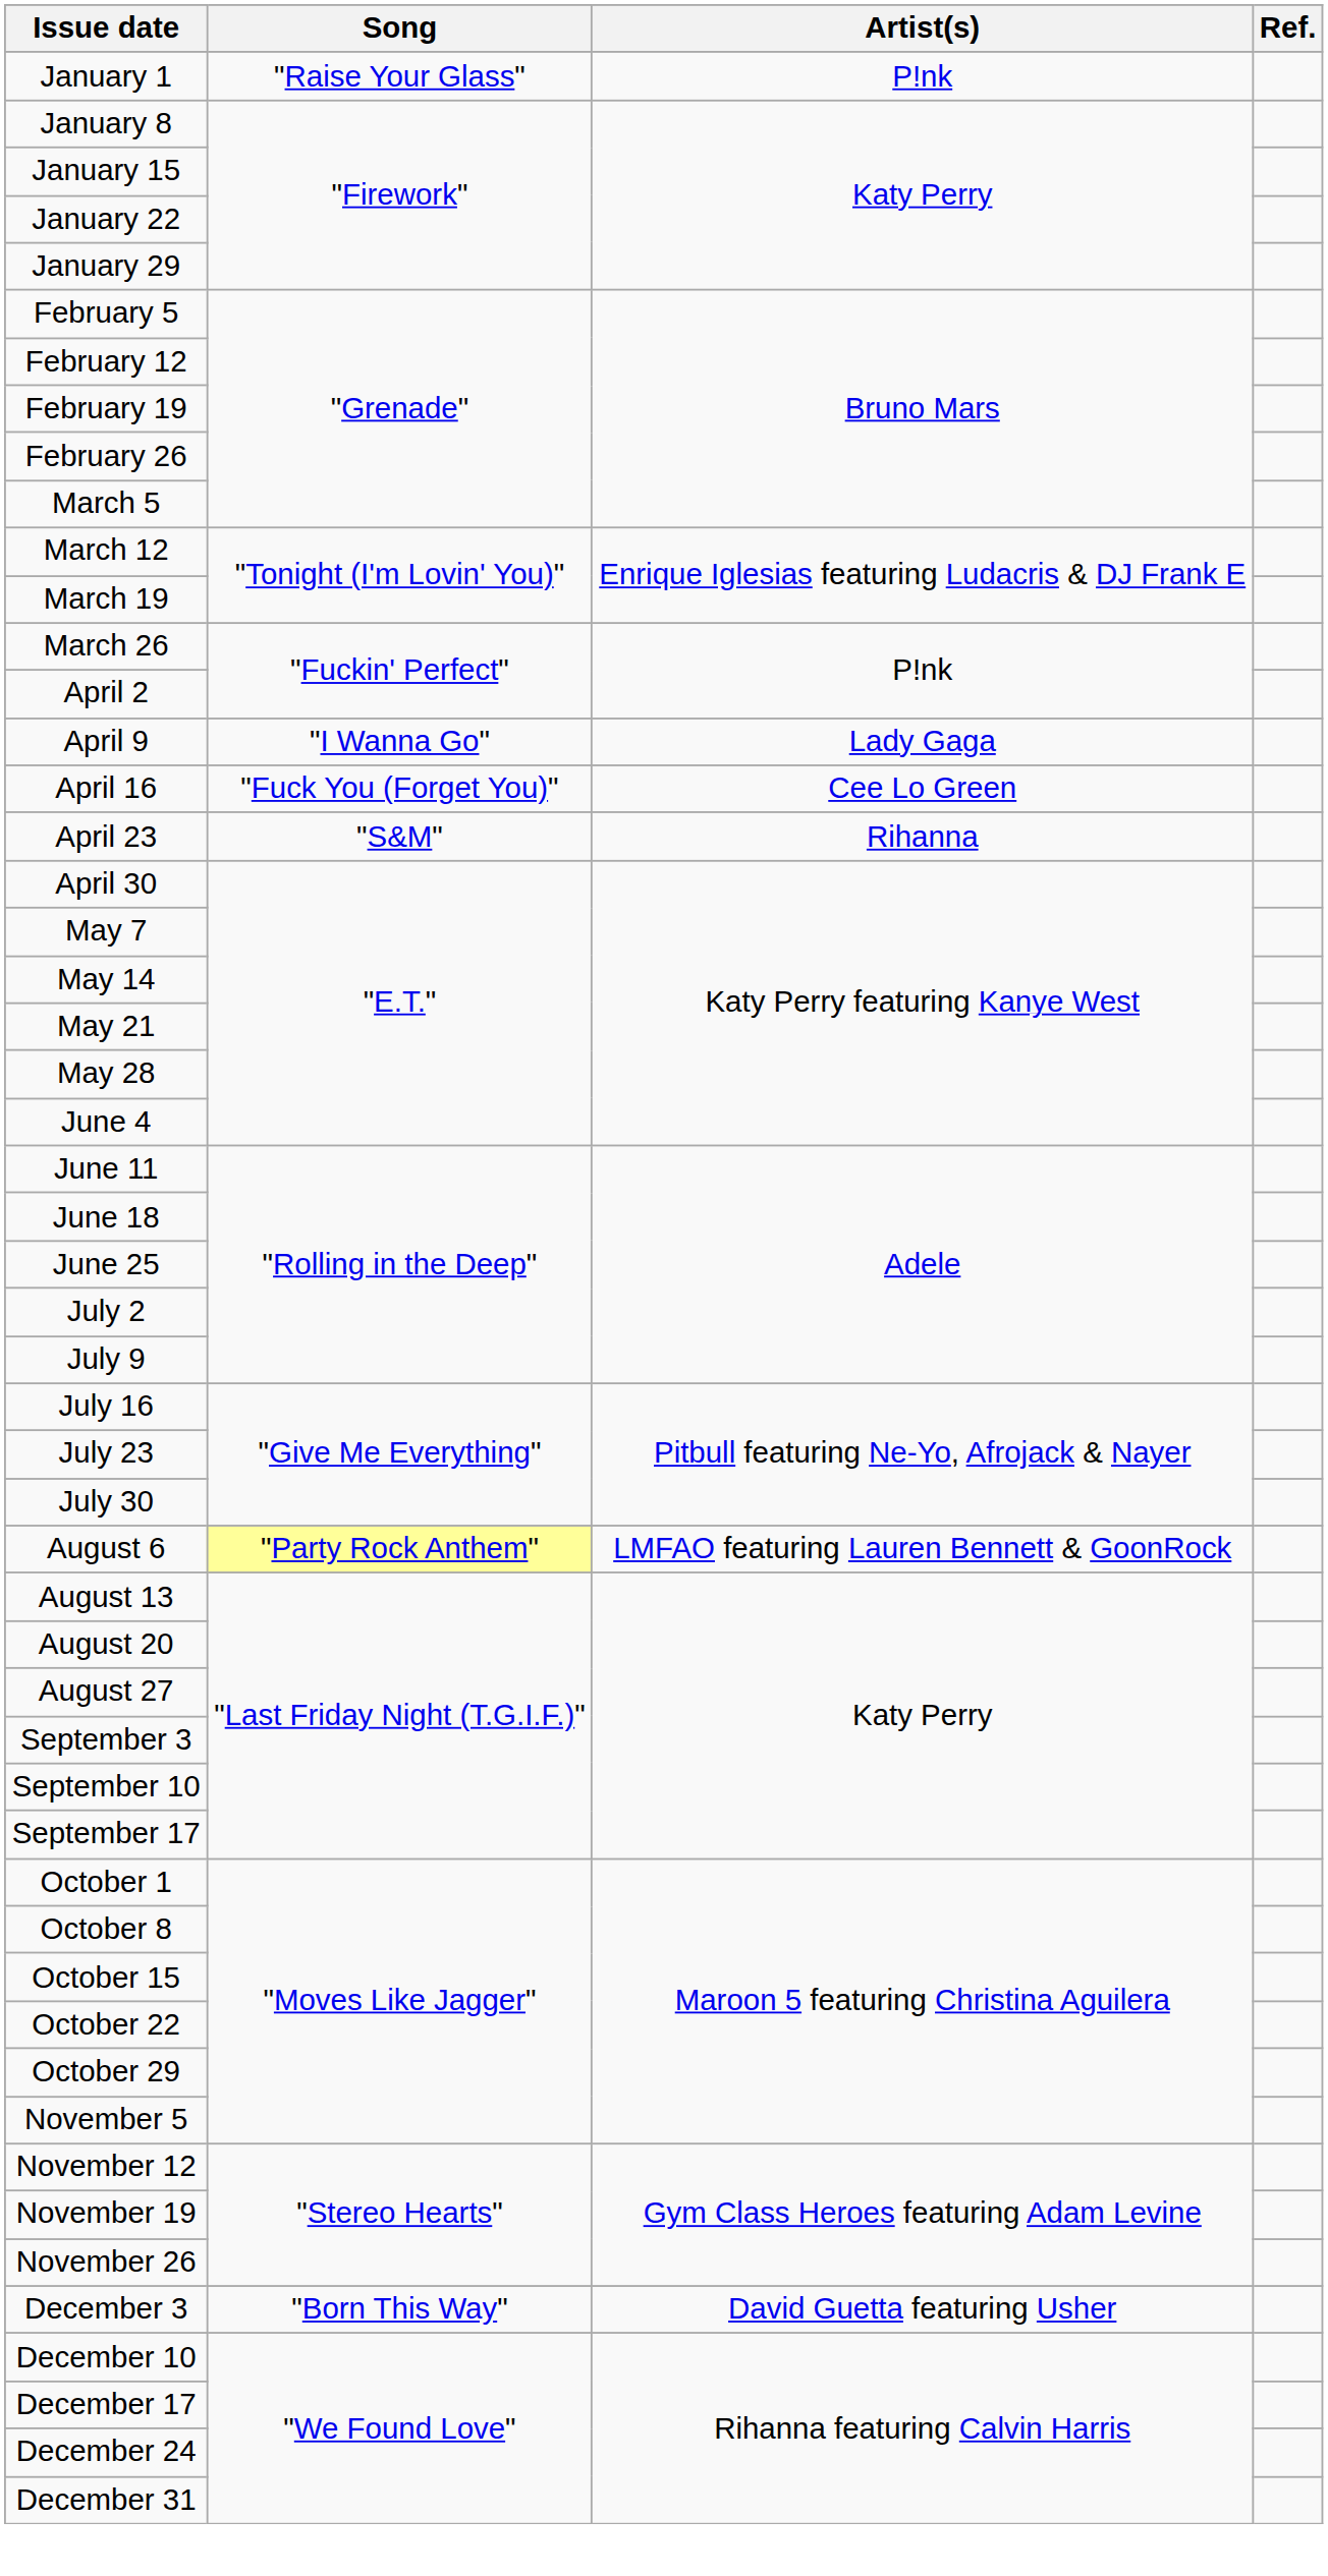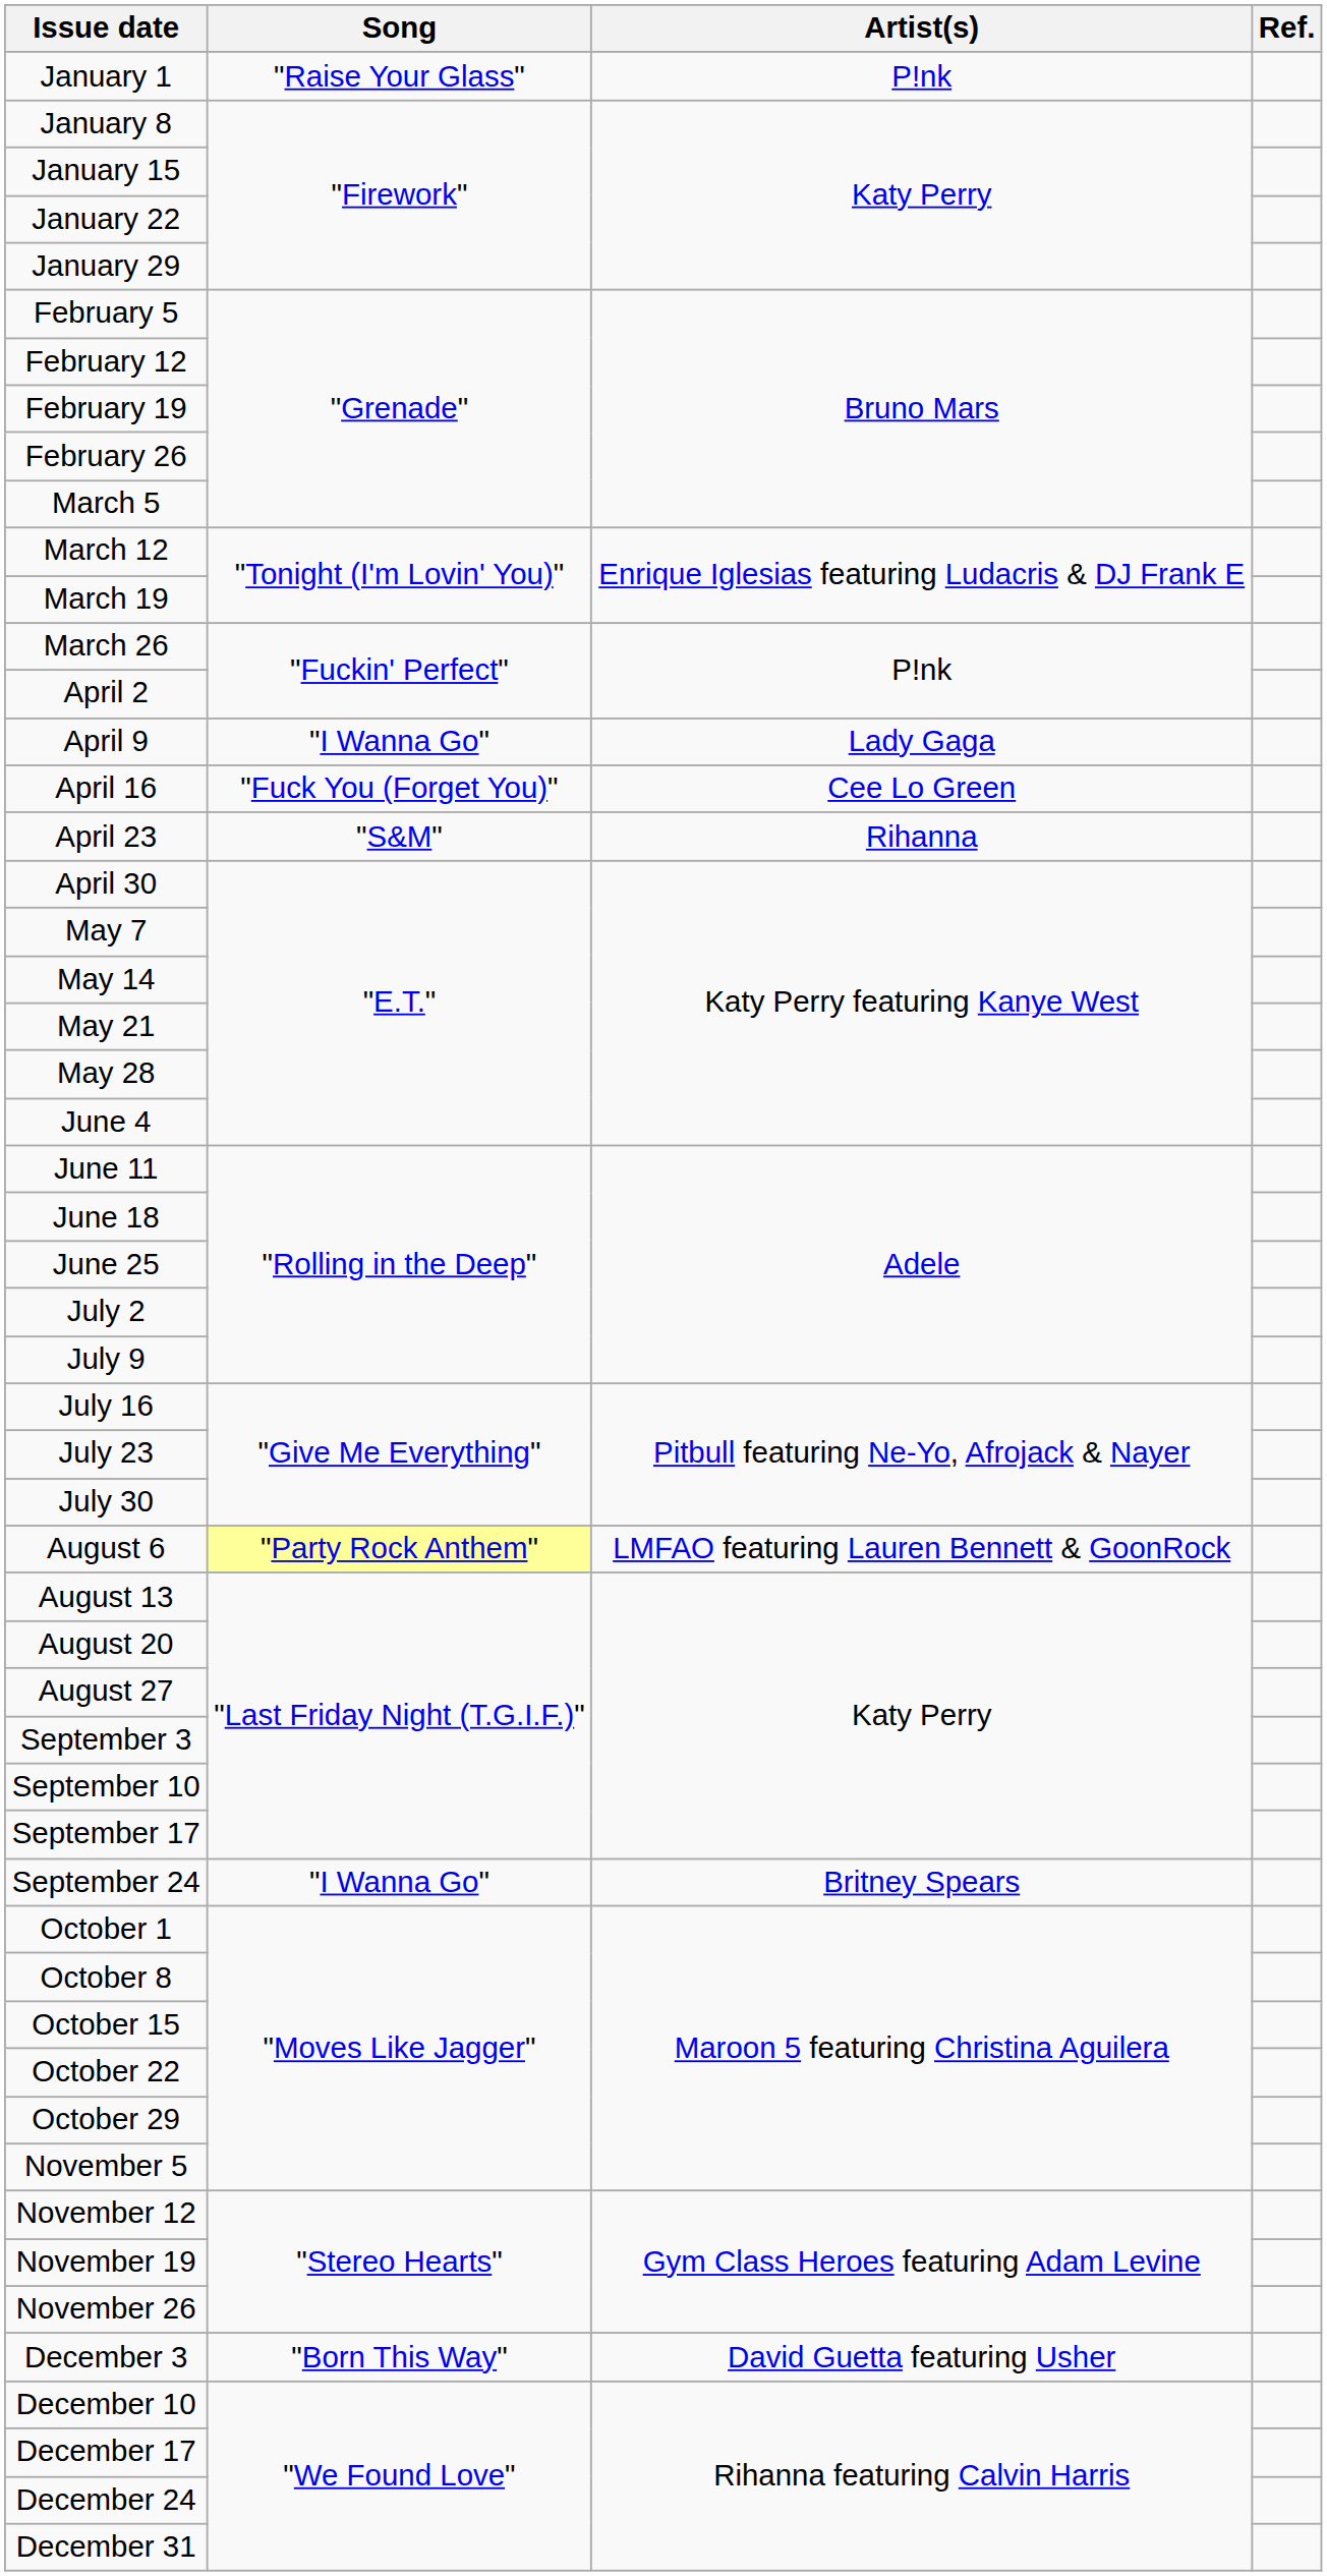+ row: September 24 | "I Wanna Go" | Britney Spears
